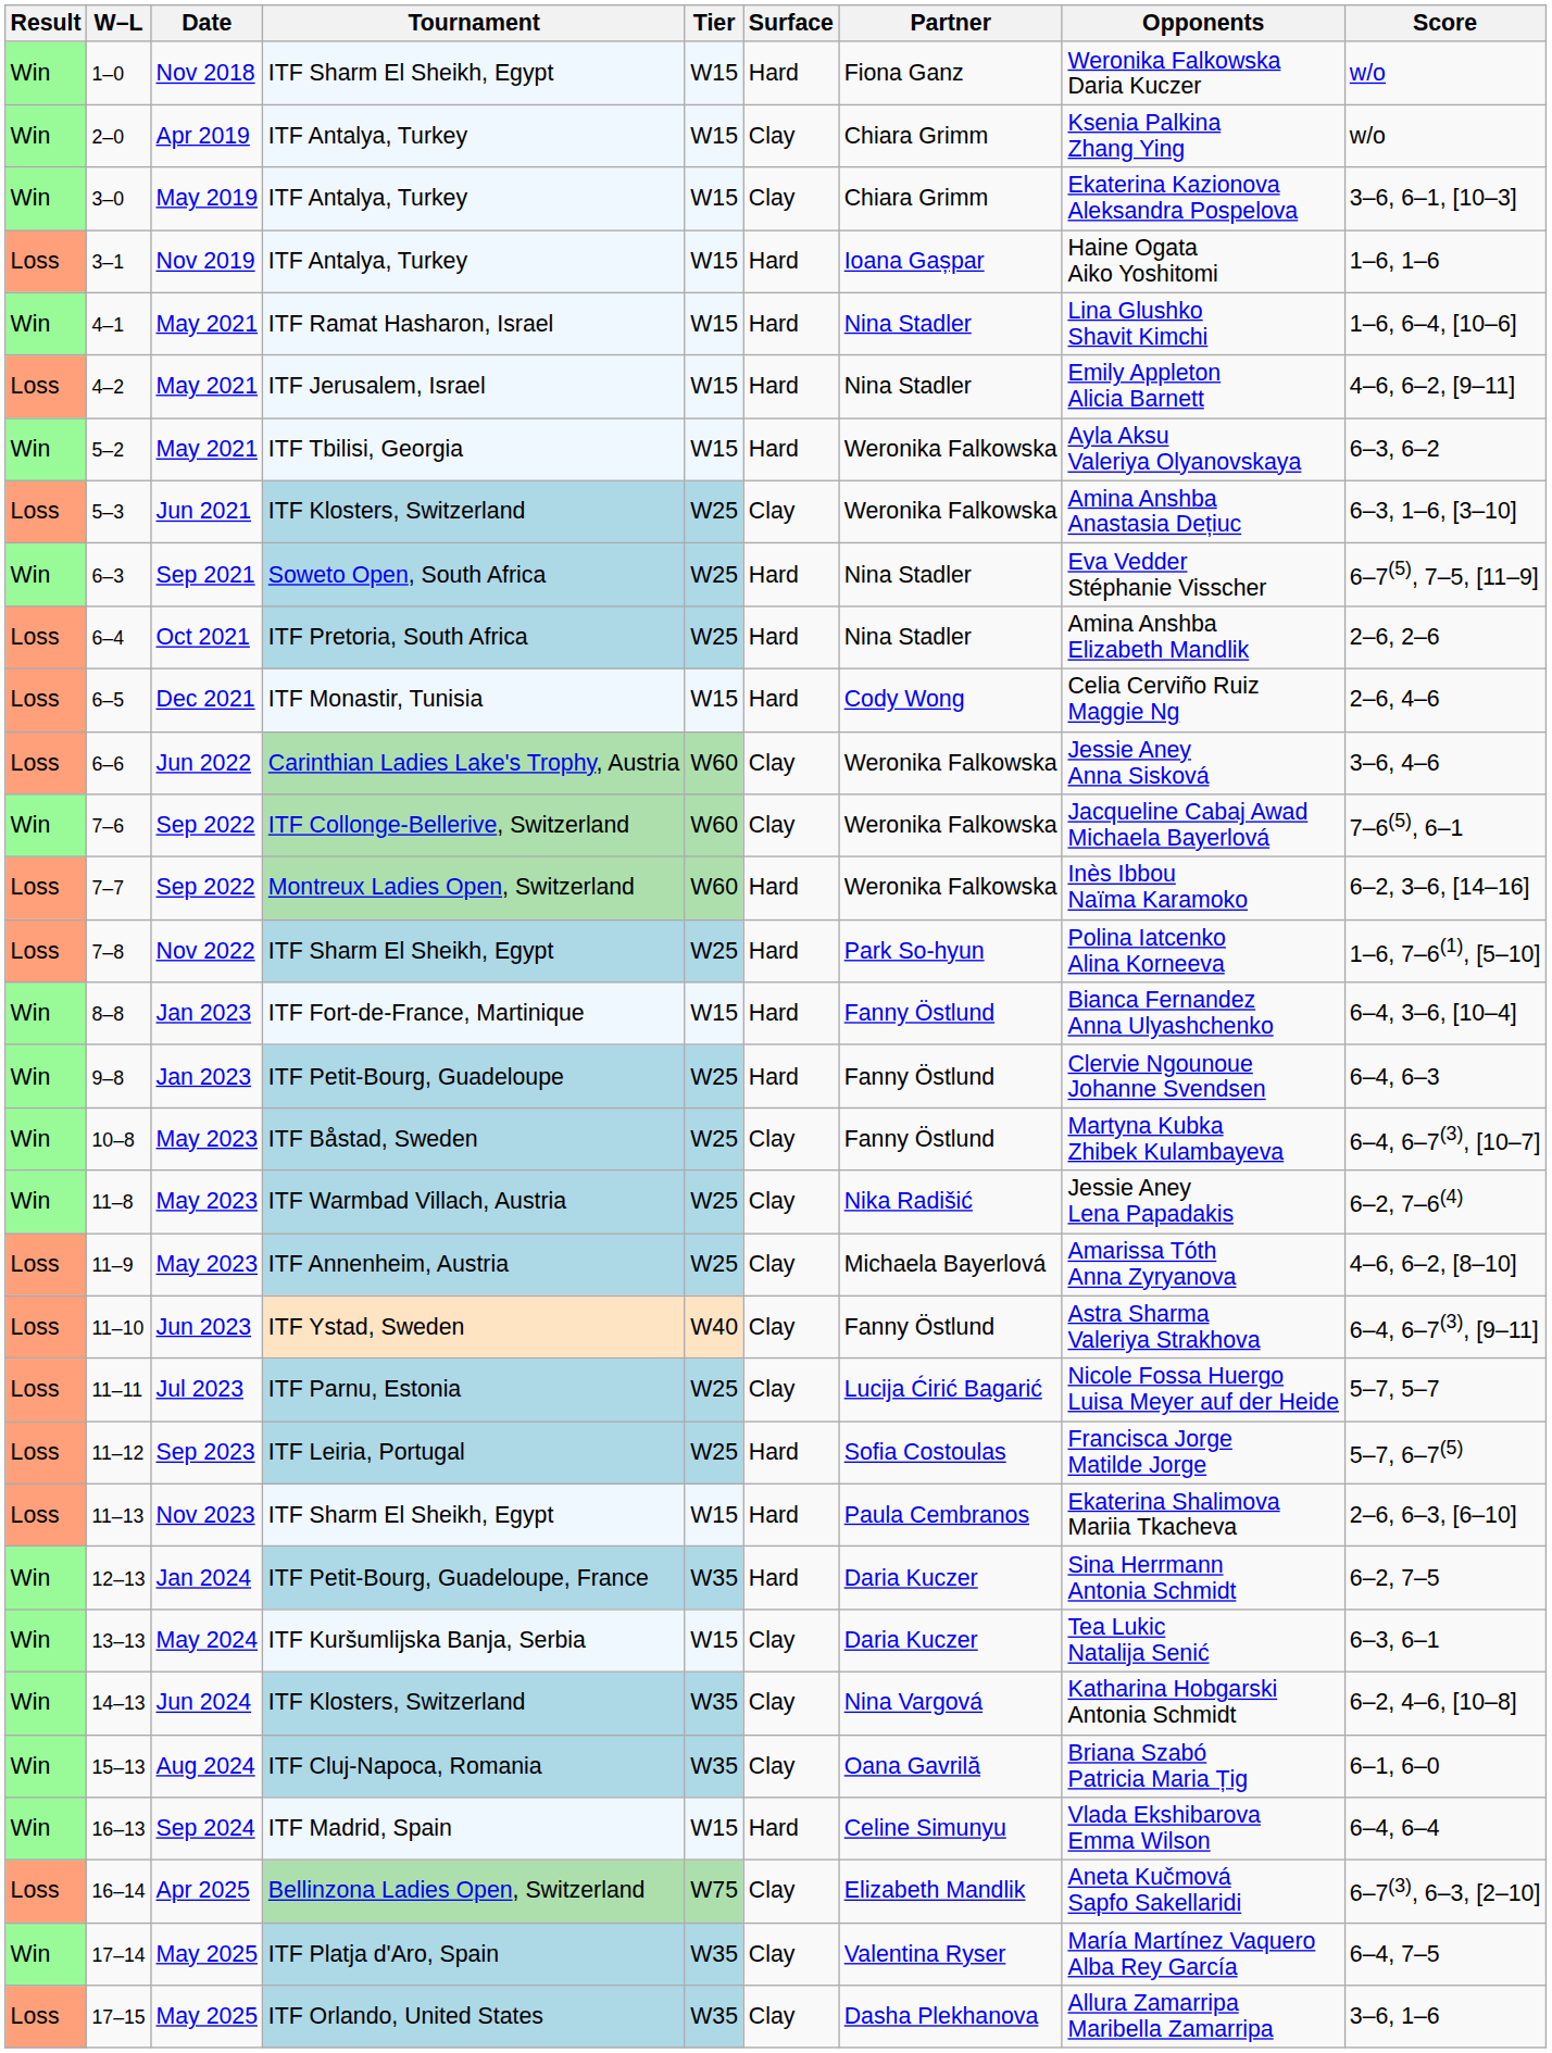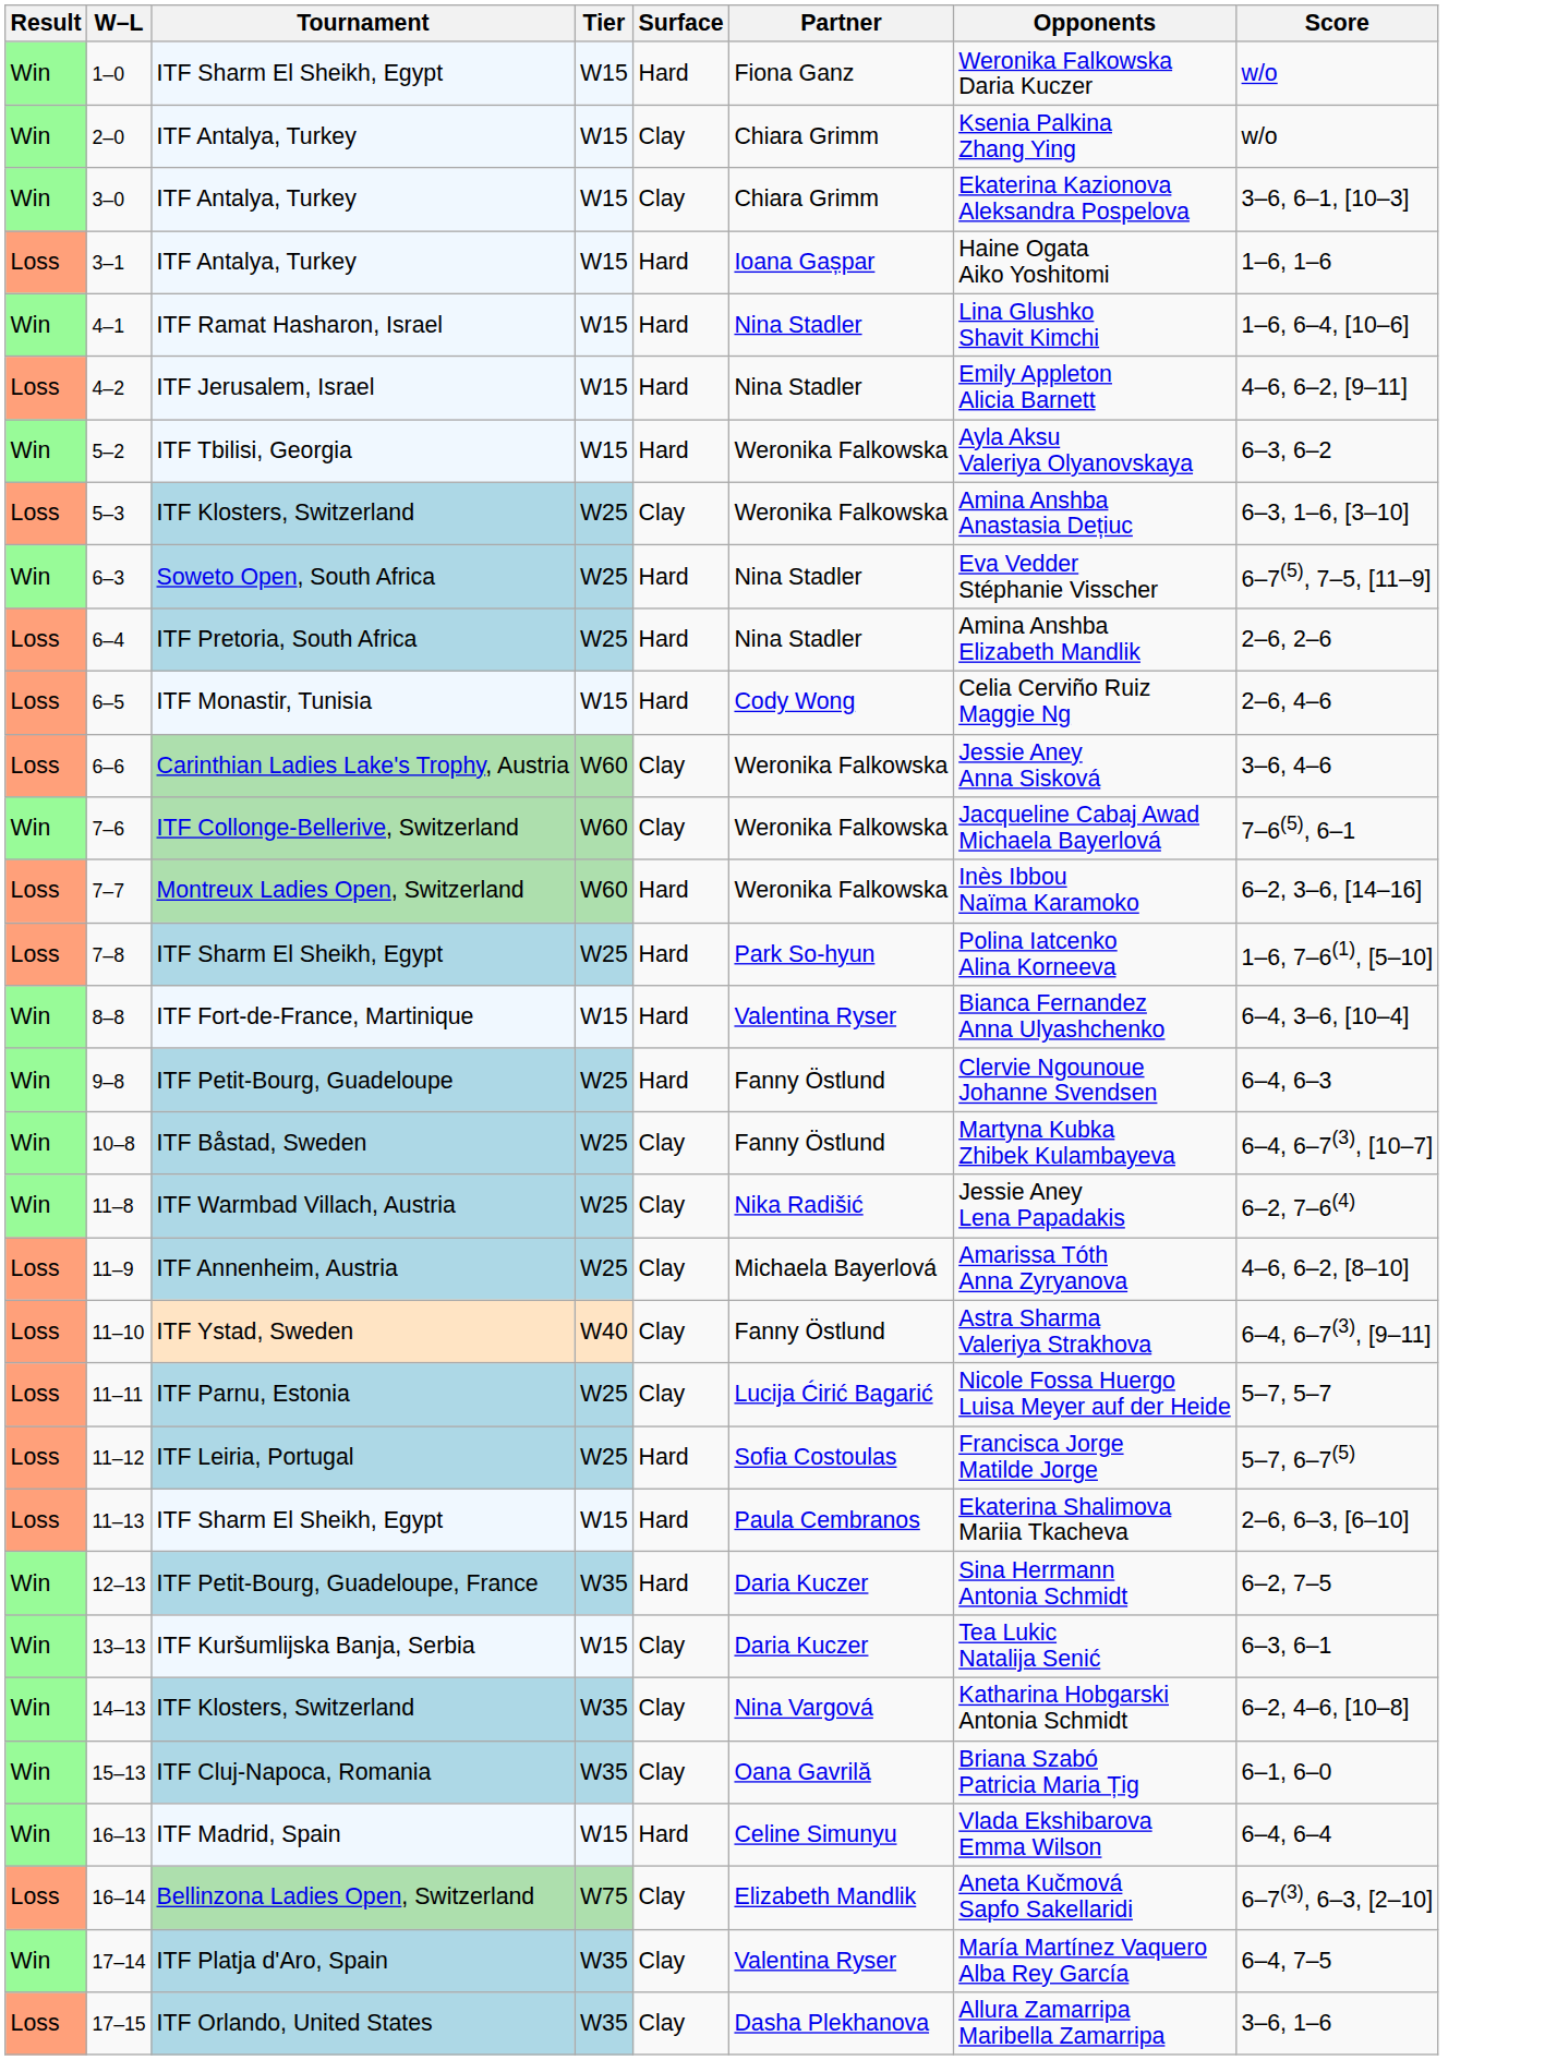- column: Date | Nov 2018 | Apr 2019 | May 2019 | Nov 2019 | May 2021 | May 2021 | May 2021 | Jun 2021 | Sep 2021 | Oct 2021 | Dec 2021 | Jun 2022 | Sep 2022 | Sep 2022 | Nov 2022 | Jan 2023 | Jan 2023 | May 2023 | May 2023 | May 2023 | Jun 2023 | Jul 2023 | Sep 2023 | Nov 2023 | Jan 2024 | May 2024 | Jun 2024 | Aug 2024 | Sep 2024 | Apr 2025 | May 2025 | May 2025
8–8 | Partner: Fanny Östlund -> Valentina Ryser
